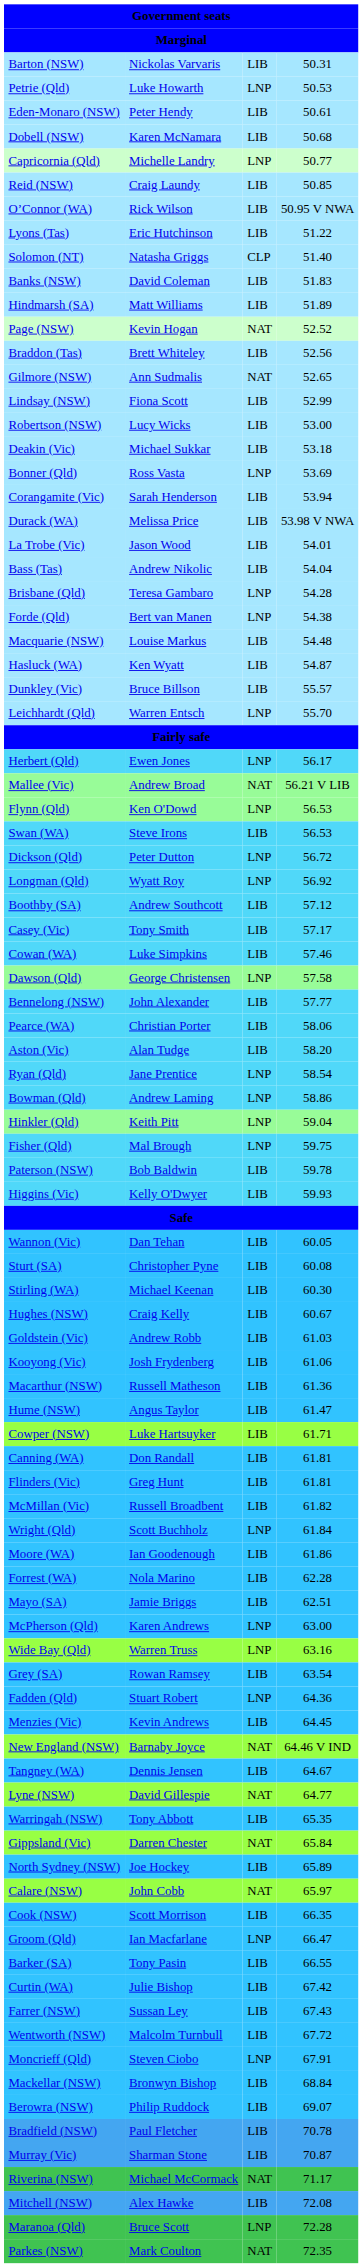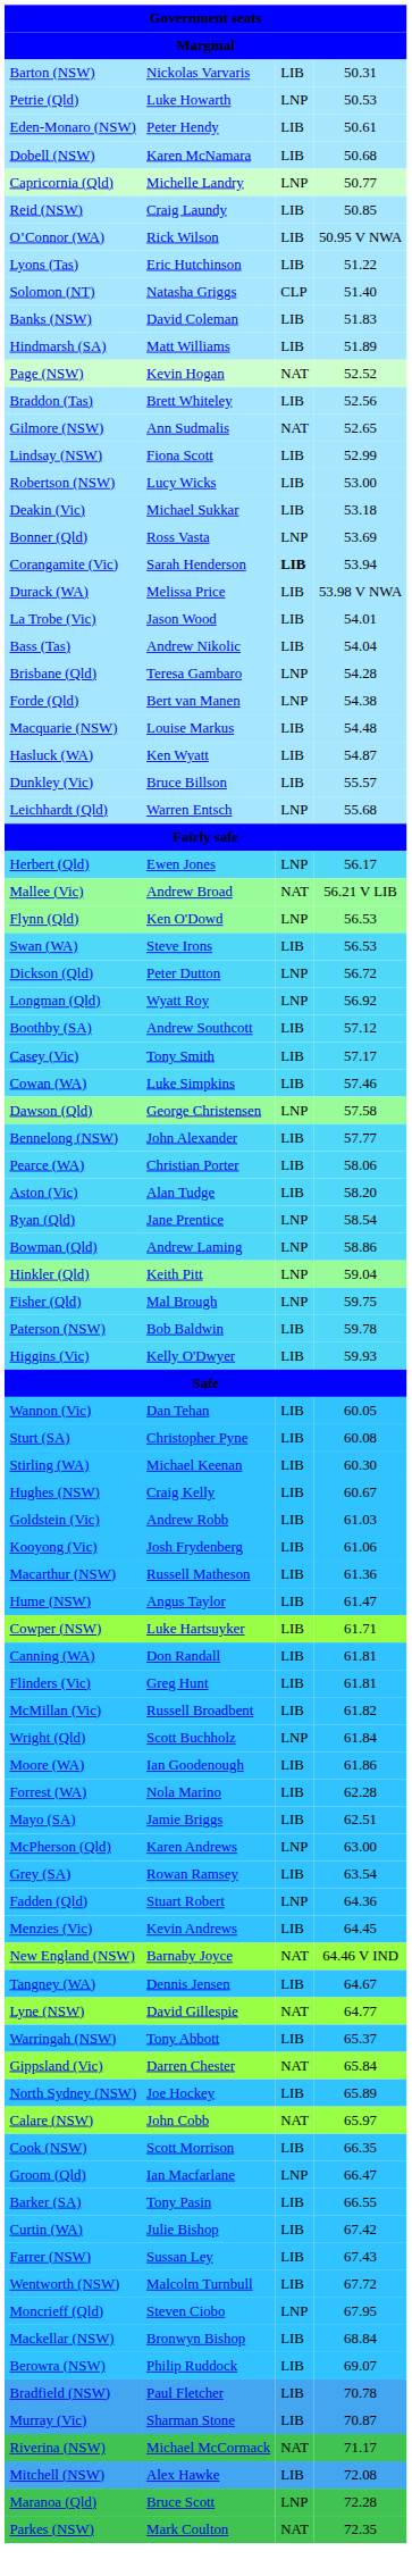Corangamite (Vic) | column 3: normal -> bold
Leichhardt (Qld) | column 4: 55.70 -> 55.68
- row: Wide Bay (Qld) | Warren Truss | LNP | 63.16
Warringah (NSW) | column 4: 65.35 -> 65.37
Moncrieff (Qld) | column 4: 67.91 -> 67.95
